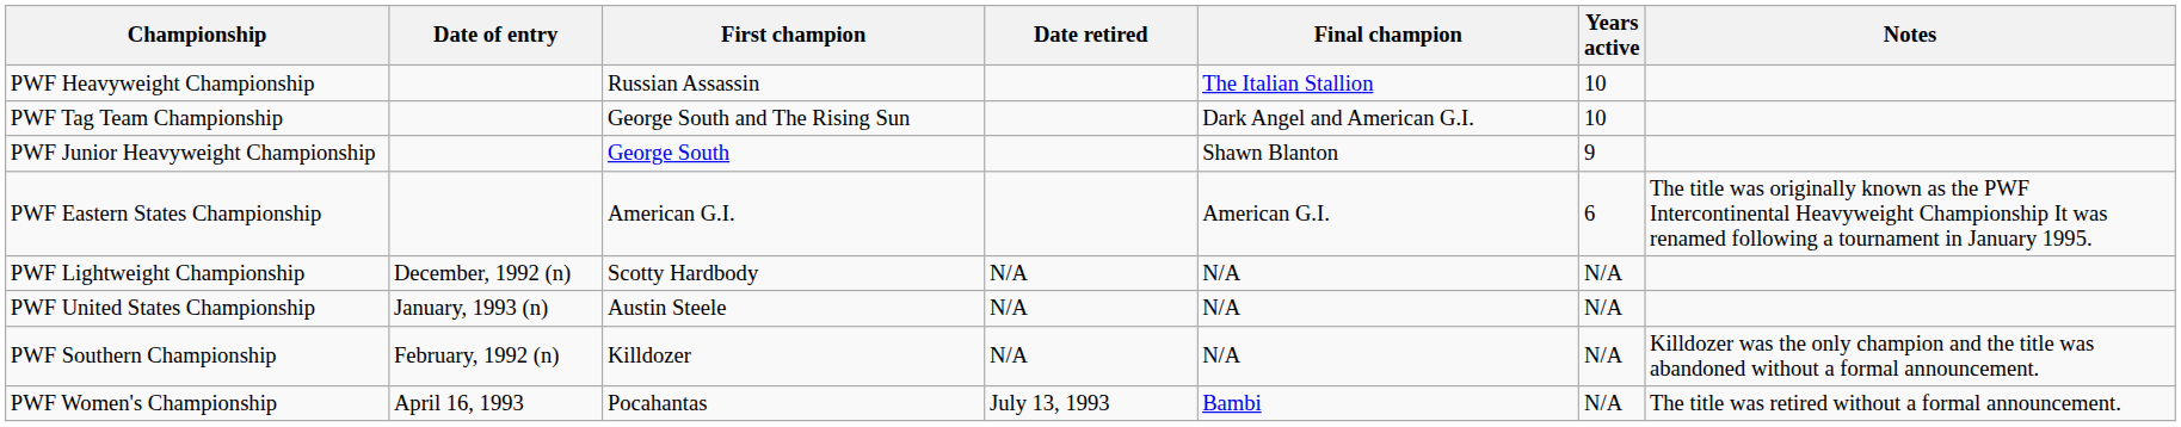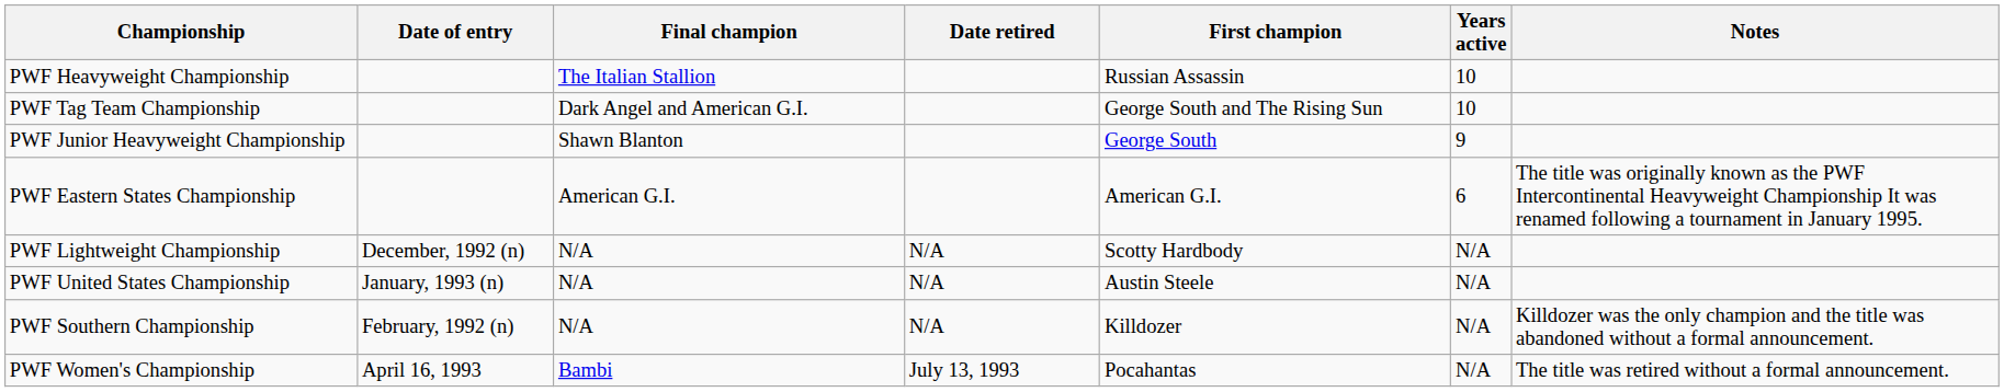columns swapped: First champion <-> Final champion
